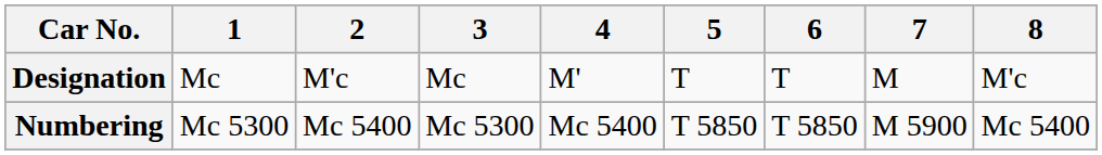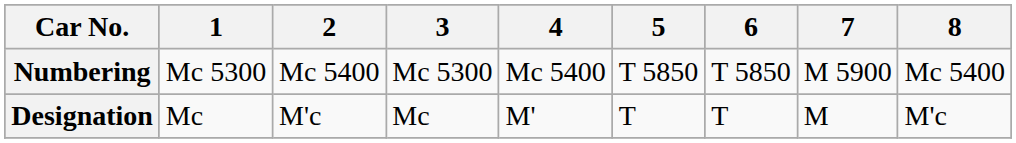rows swapped: Designation <-> Numbering
